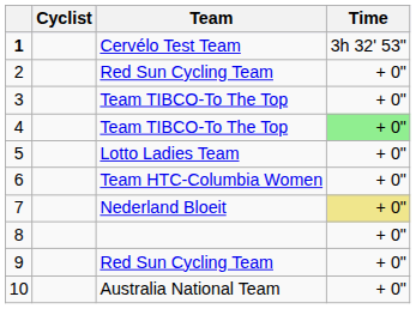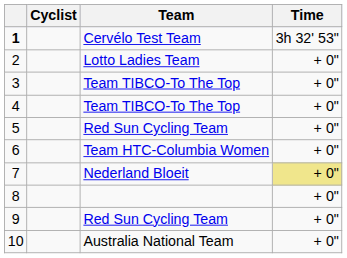2 | Team: Red Sun Cycling Team -> Lotto Ladies Team
4 | Time: lightgreen background -> no background
5 | Team: Lotto Ladies Team -> Red Sun Cycling Team
